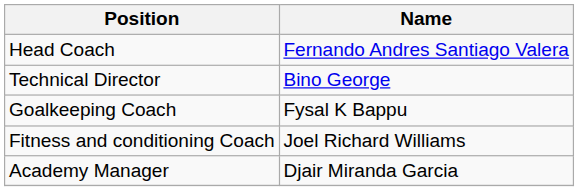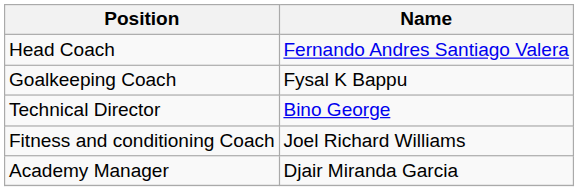rows swapped: Technical Director <-> Goalkeeping Coach
